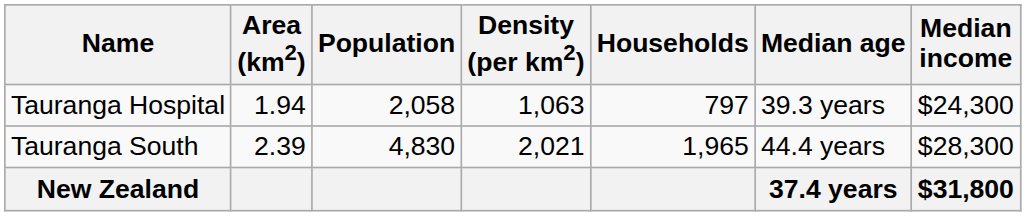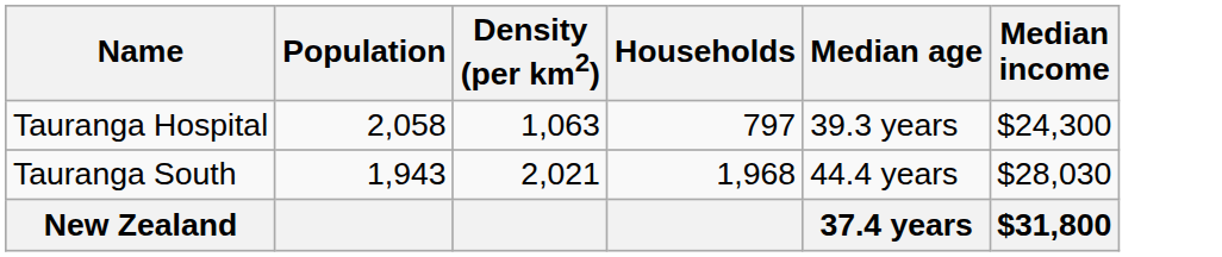- column: Area (km2) | 1.94 | 2.39
Tauranga South | Population: 4,830 -> 1,943
Tauranga South | Households: 1,965 -> 1,968
Tauranga South | Median income: $28,300 -> $28,030
